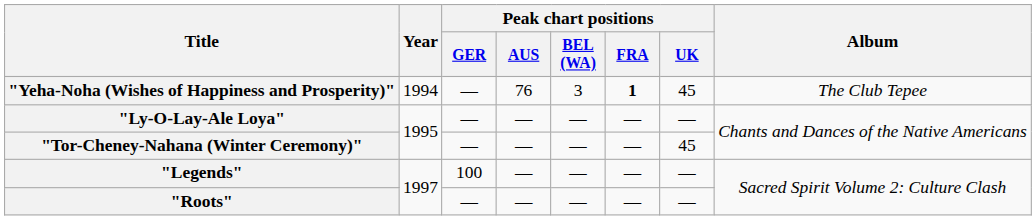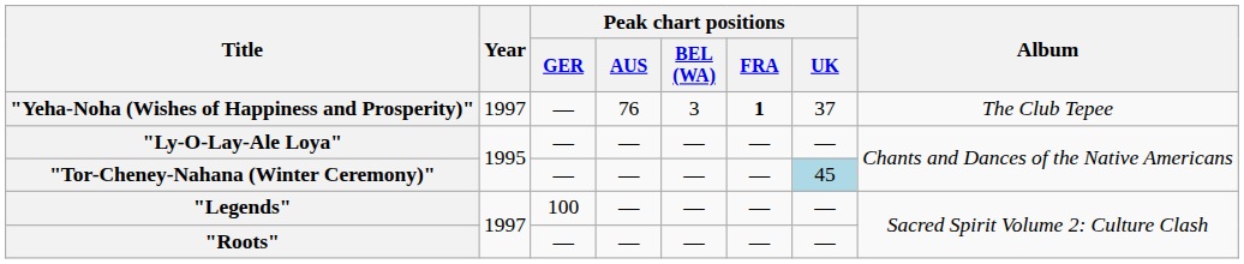"Yeha-Noha (Wishes of Happiness and Prosperity)" | Year: 1994 -> 1997
"Yeha-Noha (Wishes of Happiness and Prosperity)" | Peak chart positions / UK: 45 -> 37
"Tor-Cheney-Nahana (Winter Ceremony)" | Peak chart positions / UK: no background -> lightblue background
